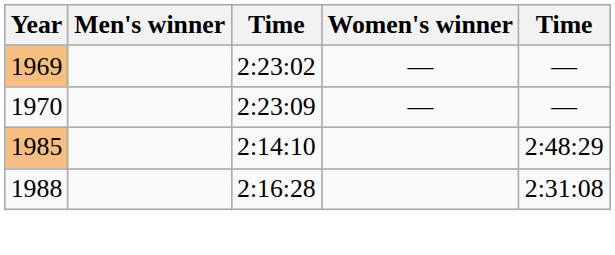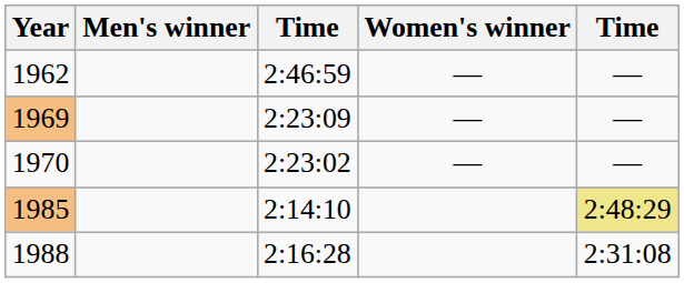+ row: 1962 | 2:46:59 | — | —
1969 | column 3: 2:23:02 -> 2:23:09
1970 | column 3: 2:23:09 -> 2:23:02
1985 | column 5: no background -> khaki background
